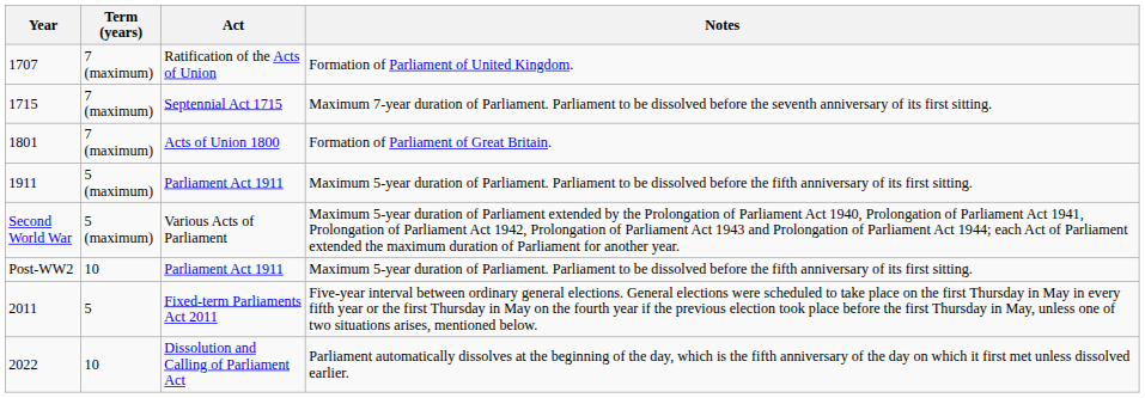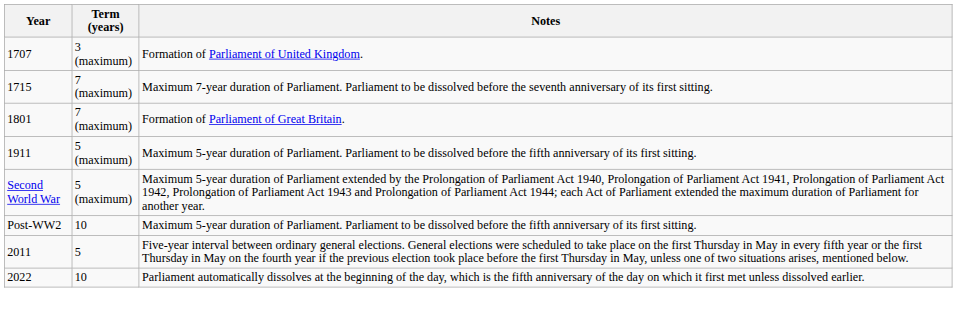- column: Act | Ratification of the Acts of Union | Septennial Act 1715 | Acts of Union 1800 | Parliament Act 1911 | Various Acts of Parliament | Parliament Act 1911 | Fixed-term Parliaments Act 2011 | Dissolution and Calling of Parliament Act
1707 | Term (years): 7 (maximum) -> 3 (maximum)
